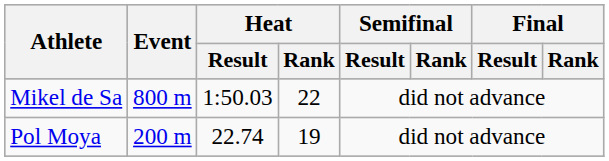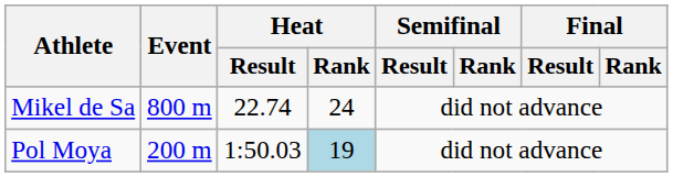Mikel de Sa | Heat / Result: 1:50.03 -> 22.74
Mikel de Sa | Heat / Rank: 22 -> 24
Pol Moya | Heat / Result: 22.74 -> 1:50.03
Pol Moya | Heat / Rank: no background -> lightblue background
